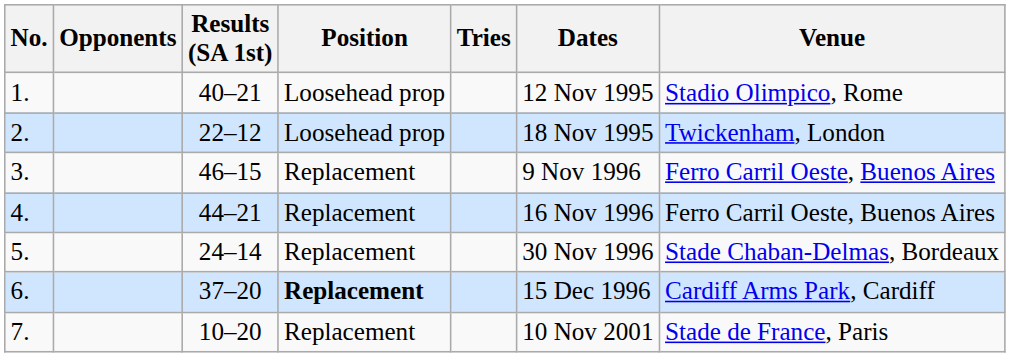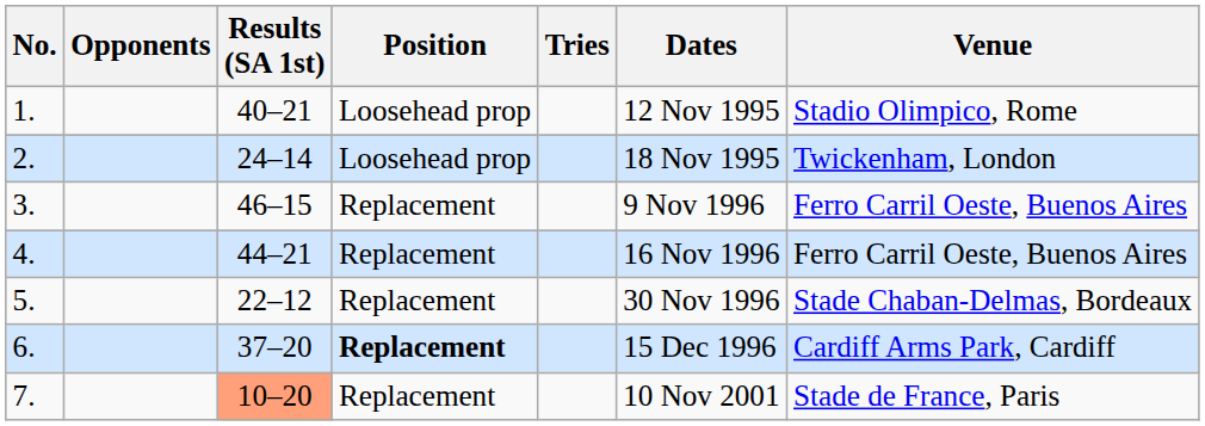2. | Results (SA 1st): 22–12 -> 24–14
5. | Results (SA 1st): 24–14 -> 22–12
7. | Results (SA 1st): no background -> lightsalmon background
